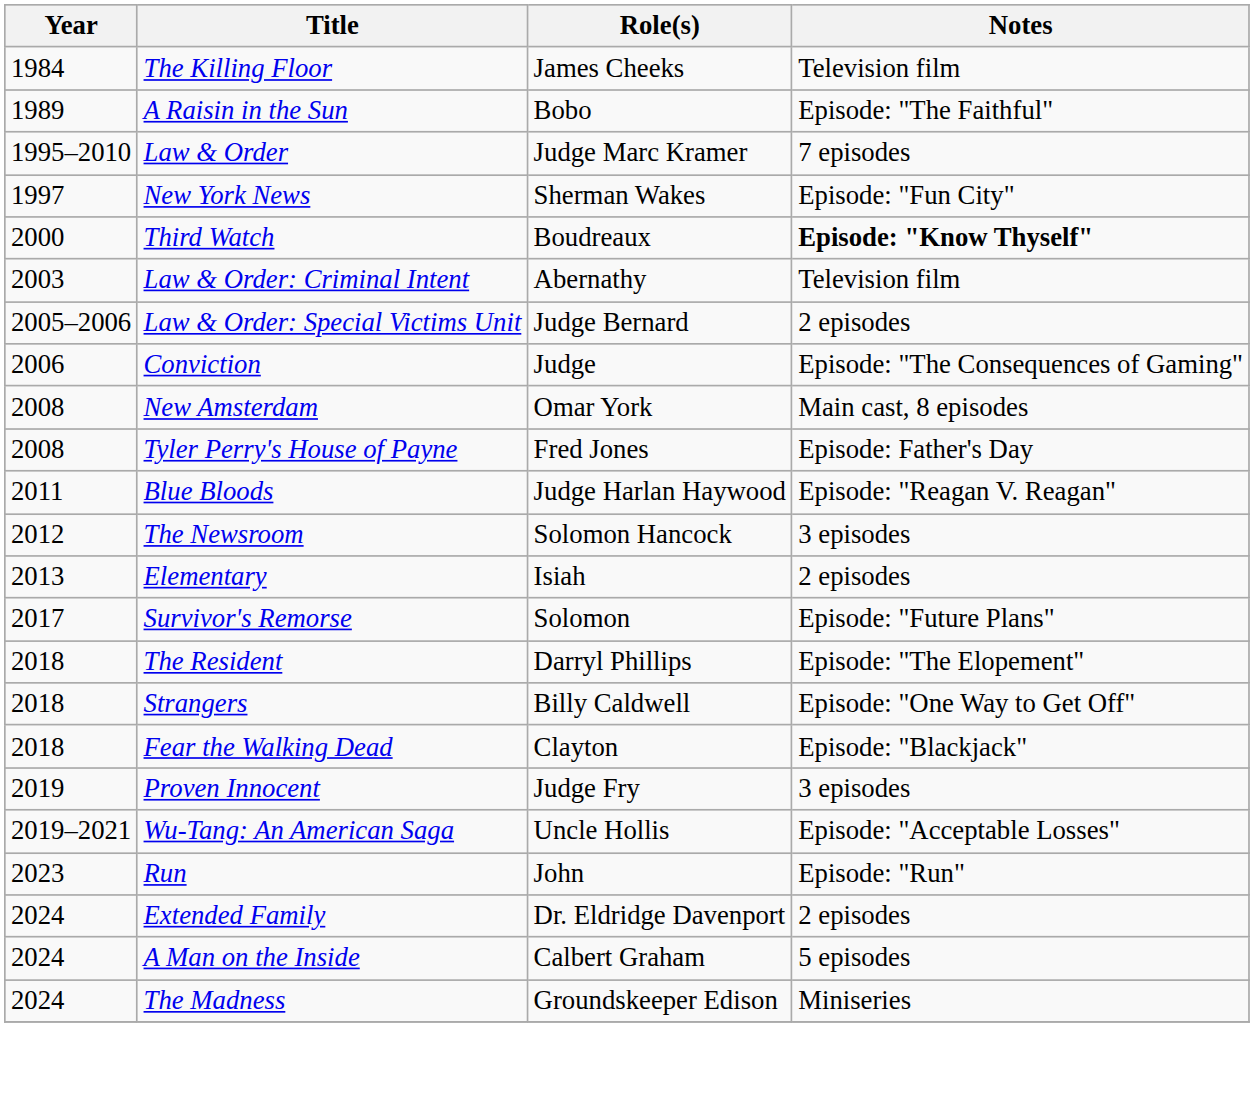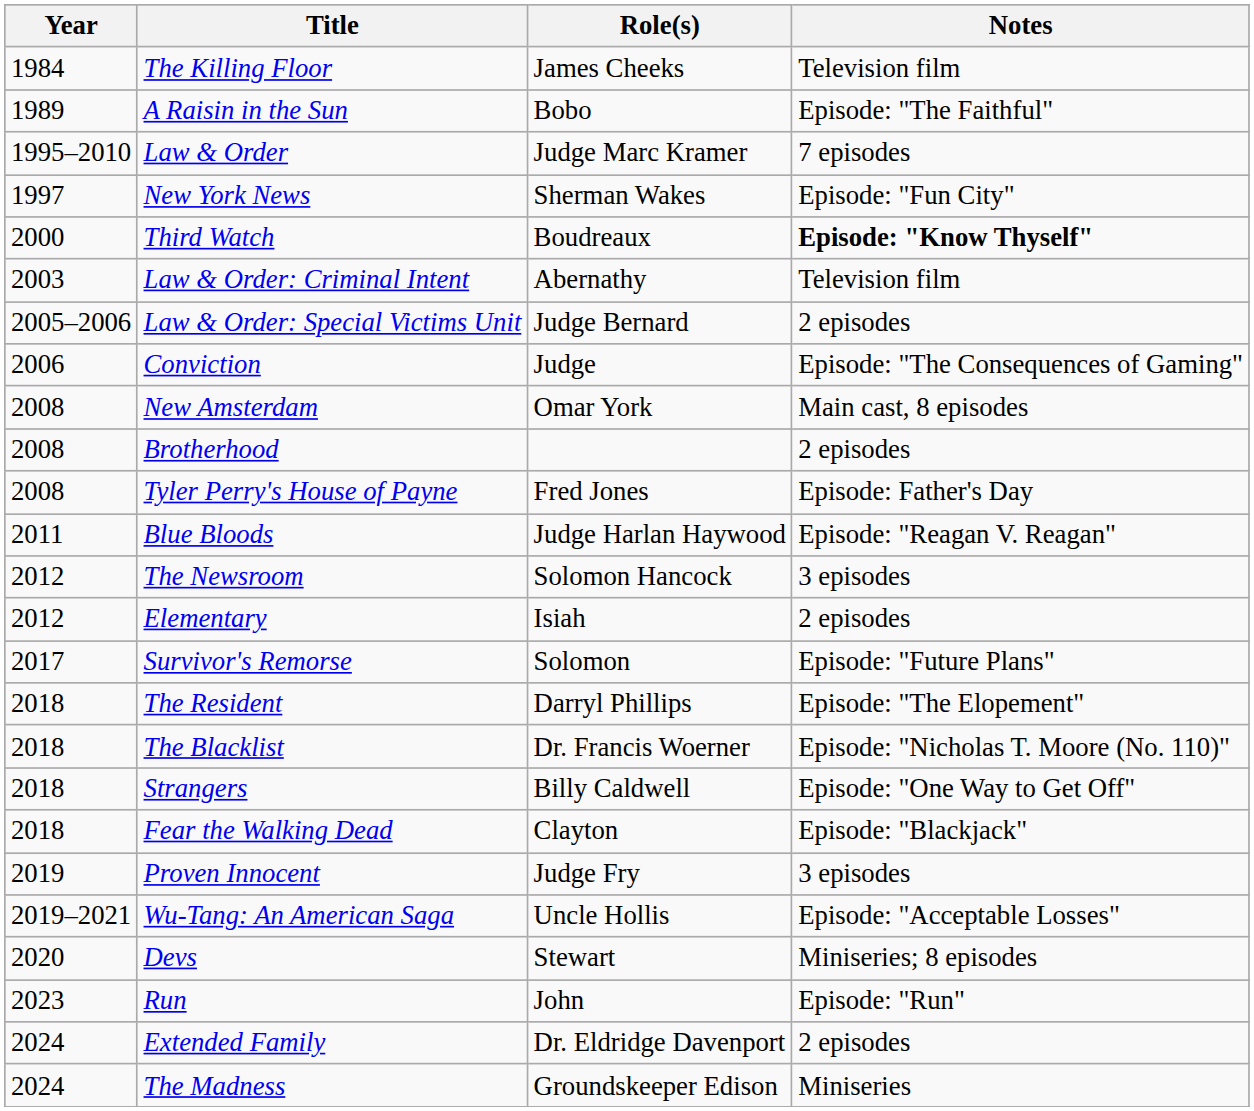+ row: 2008 | Brotherhood | 2 episodes
Elementary | Year: 2013 -> 2012
+ row: 2018 | The Blacklist | Dr. Francis Woerner | Episode: "Nicholas T. Moore (No. 110)"
+ row: 2020 | Devs | Stewart | Miniseries; 8 episodes
- row: 2024 | A Man on the Inside | Calbert Graham | 5 episodes
